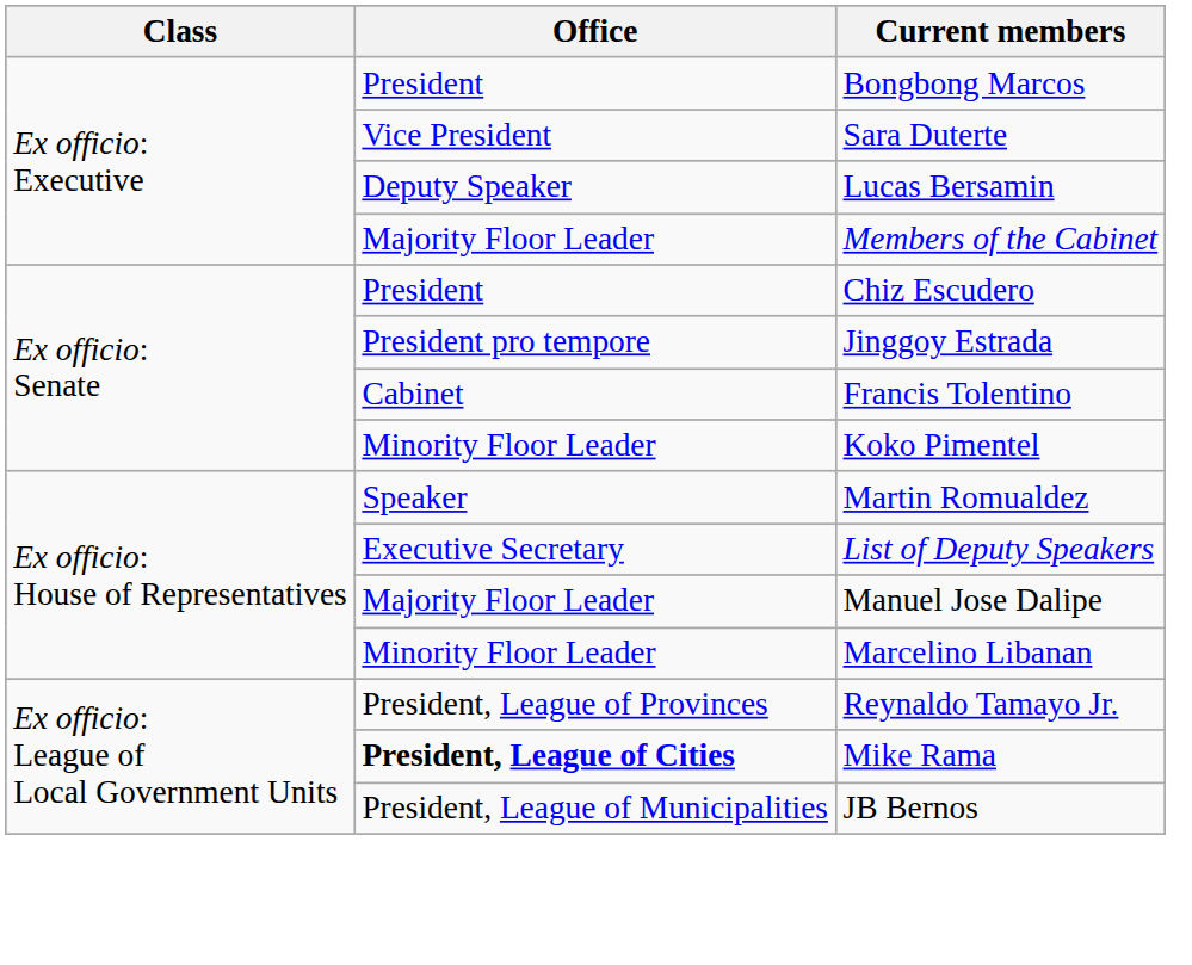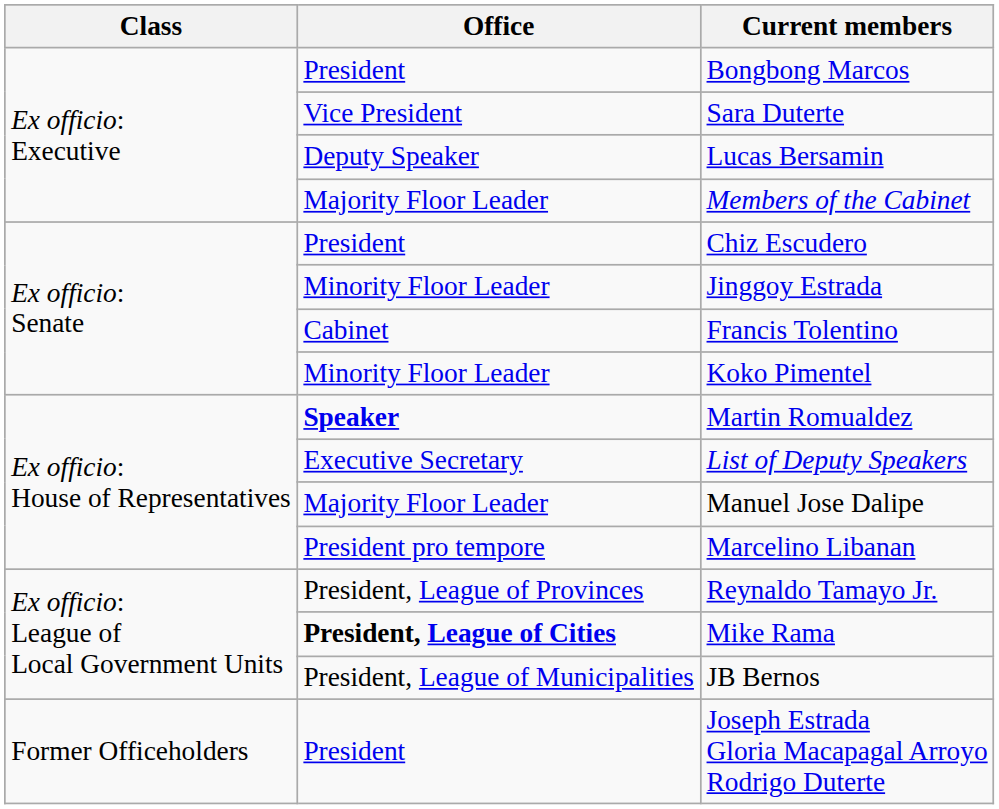Jinggoy Estrada | Office: President pro tempore -> Minority Floor Leader
Martin Romualdez | Office: normal -> bold
Marcelino Libanan | Office: Minority Floor Leader -> President pro tempore
+ row: Former Officeholders | President | Joseph Estrada Gloria Macapagal Arroyo Rodrigo Duterte
